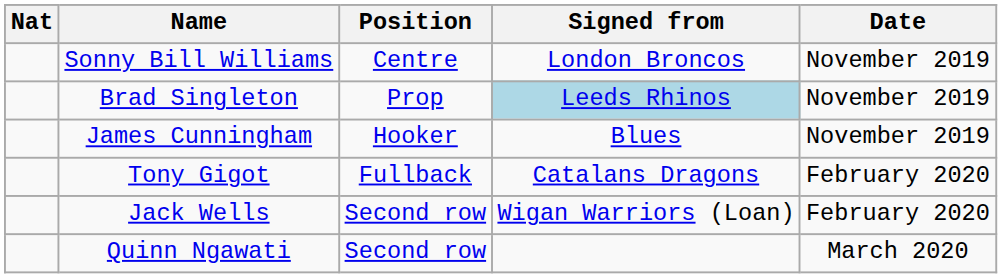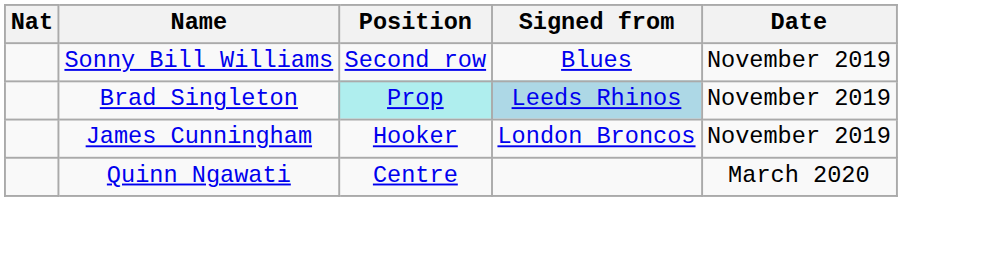Sonny Bill Williams | Position: Centre -> Second row
Sonny Bill Williams | Signed from: London Broncos -> Blues
Brad Singleton | Position: no background -> paleturquoise background
James Cunningham | Signed from: Blues -> London Broncos
- row: Tony Gigot | Fullback | Catalans Dragons | February 2020
- row: Jack Wells | Second row | Wigan Warriors (Loan) | February 2020
Quinn Ngawati | Position: Second row -> Centre
